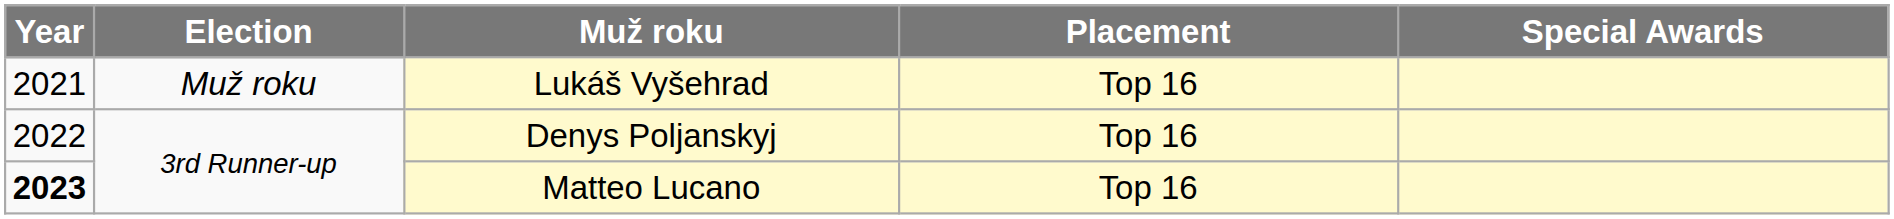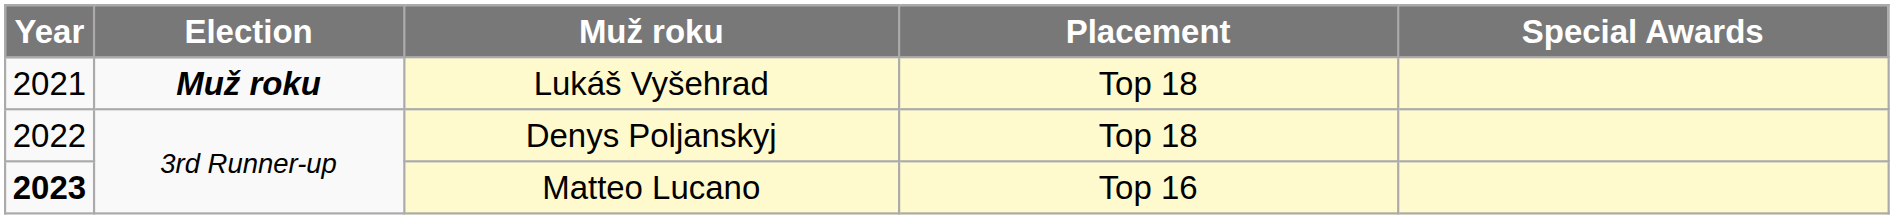Lukáš Vyšehrad | Election: normal -> bold
Lukáš Vyšehrad | Placement: Top 16 -> Top 18
Denys Poljanskyj | Placement: Top 16 -> Top 18
